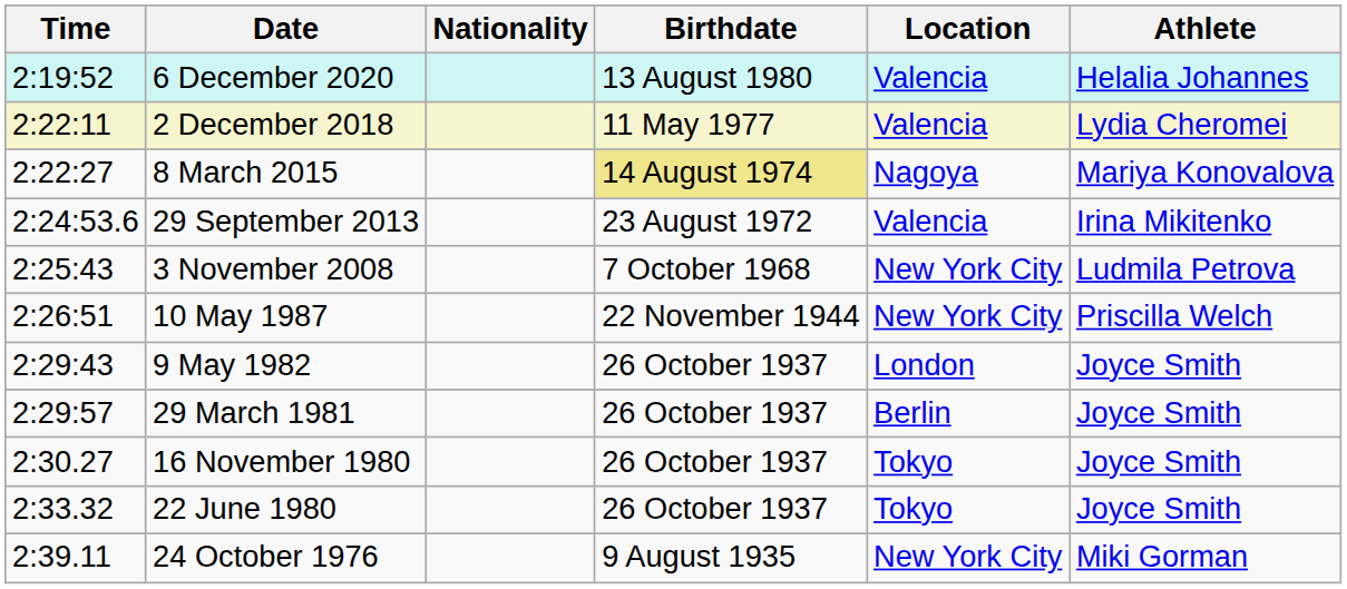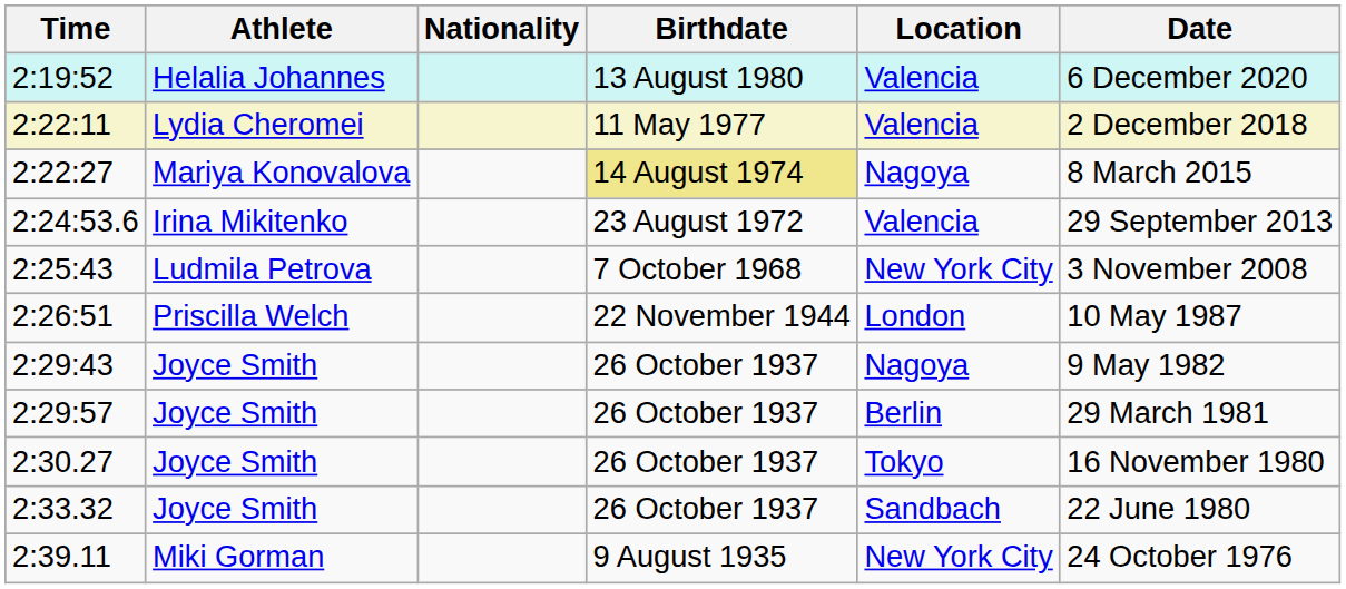columns swapped: Athlete <-> Date
2:26:51 | Location: New York City -> London
2:29:43 | Location: London -> Nagoya
2:33.32 | Location: Tokyo -> Sandbach
